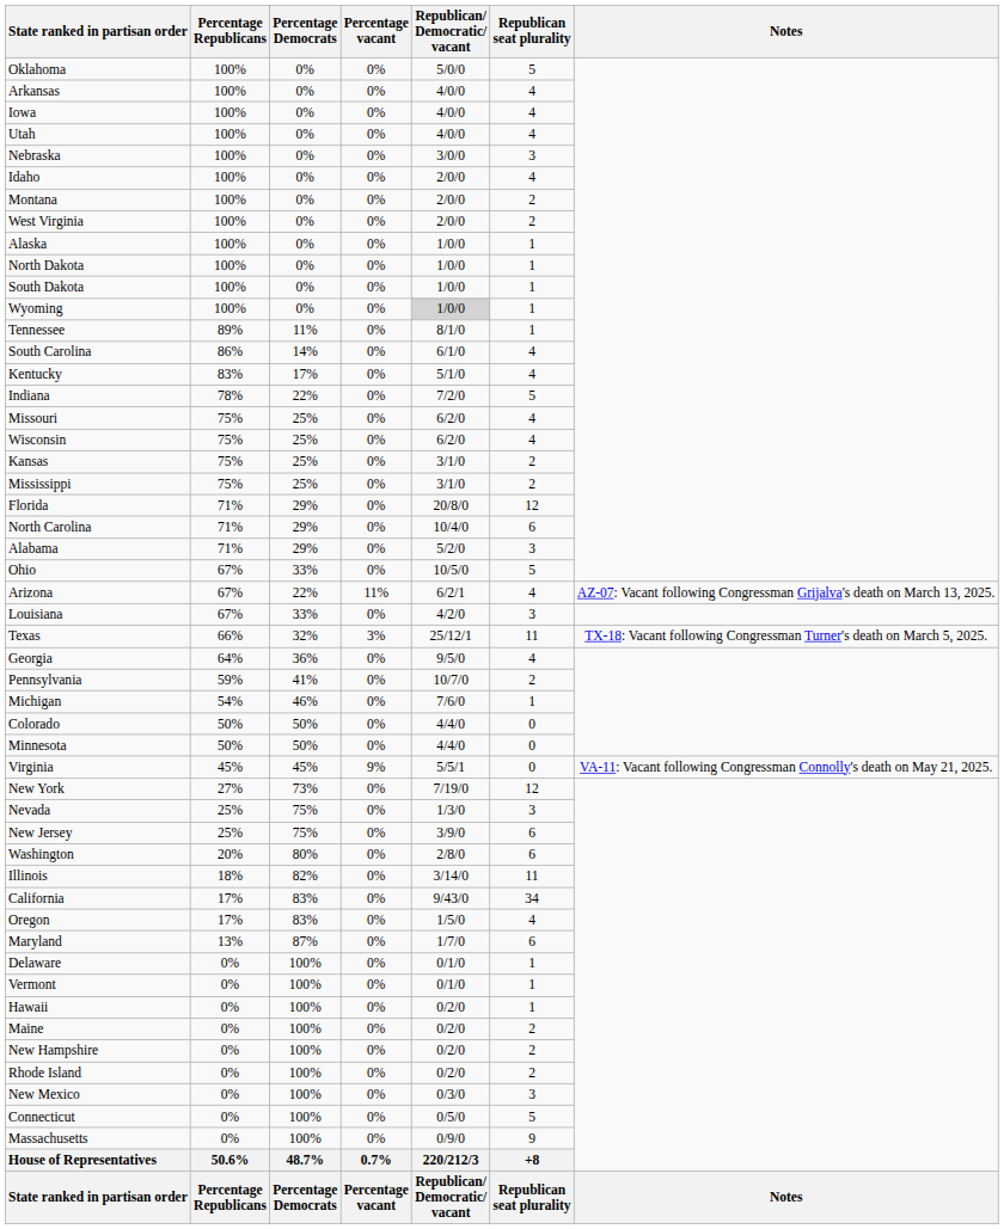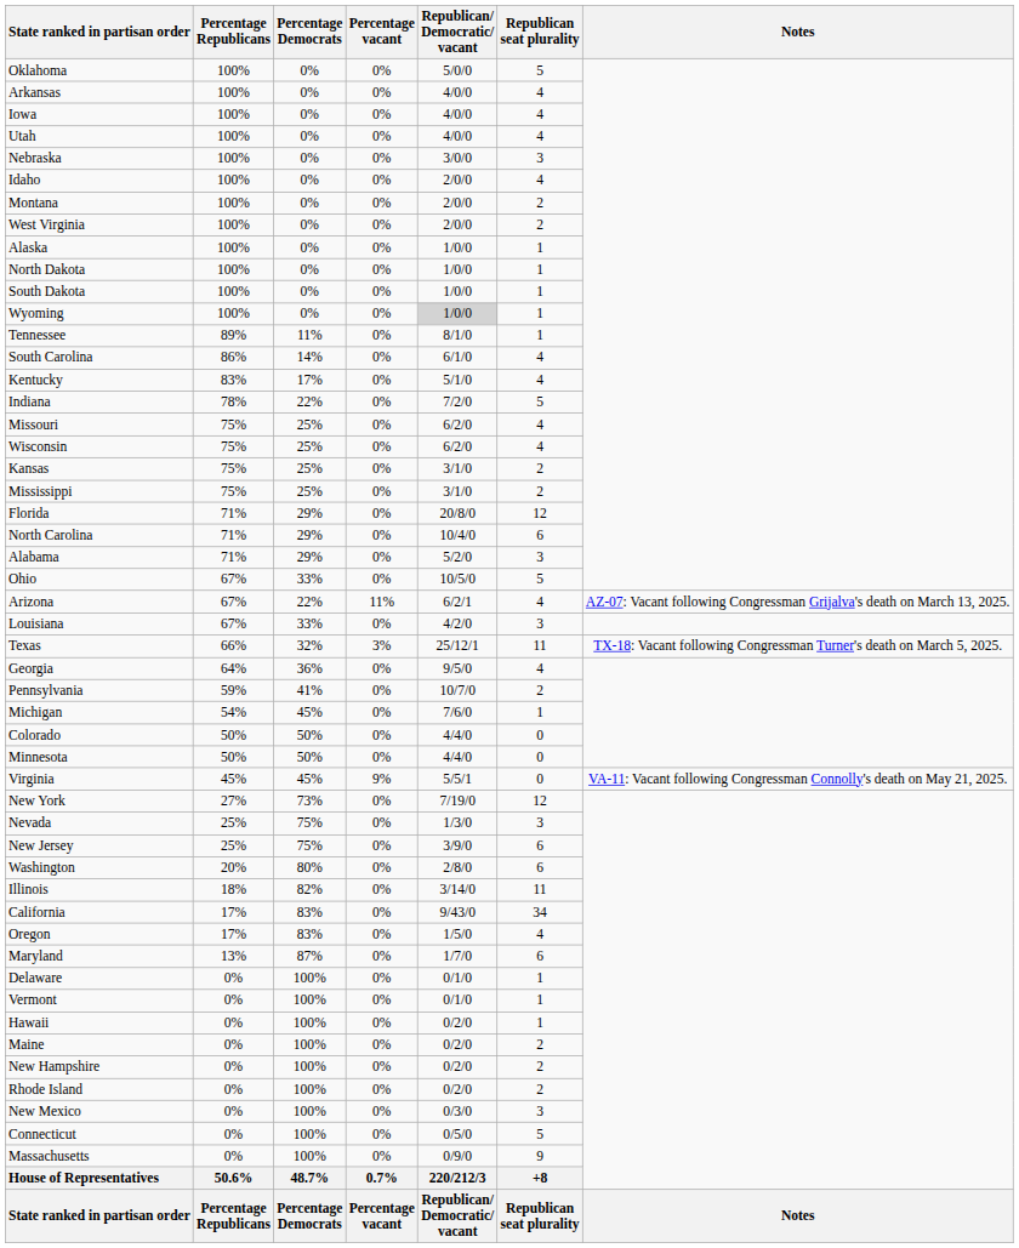Michigan | Percentage Democrats: 46% -> 45%
